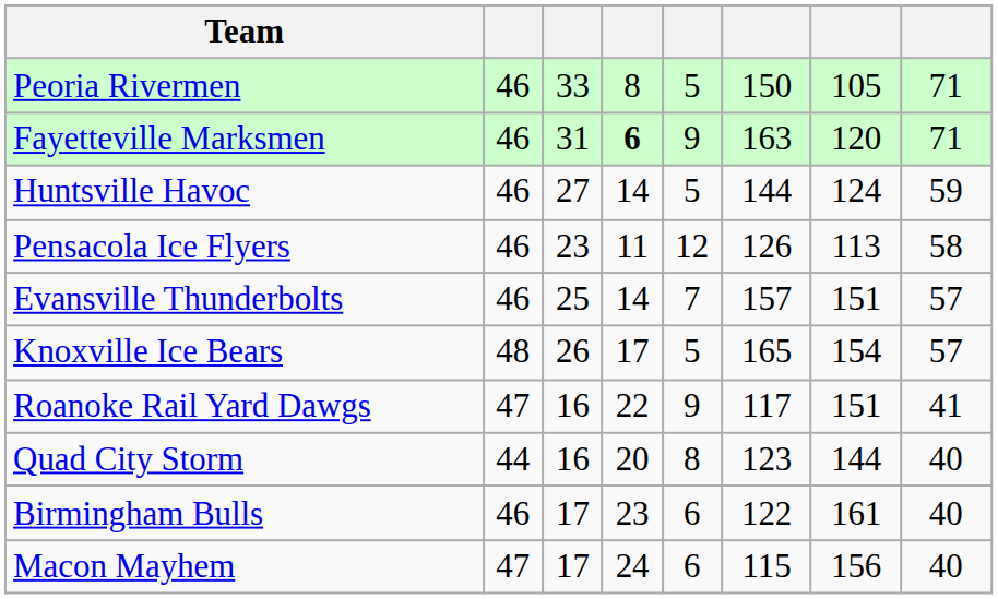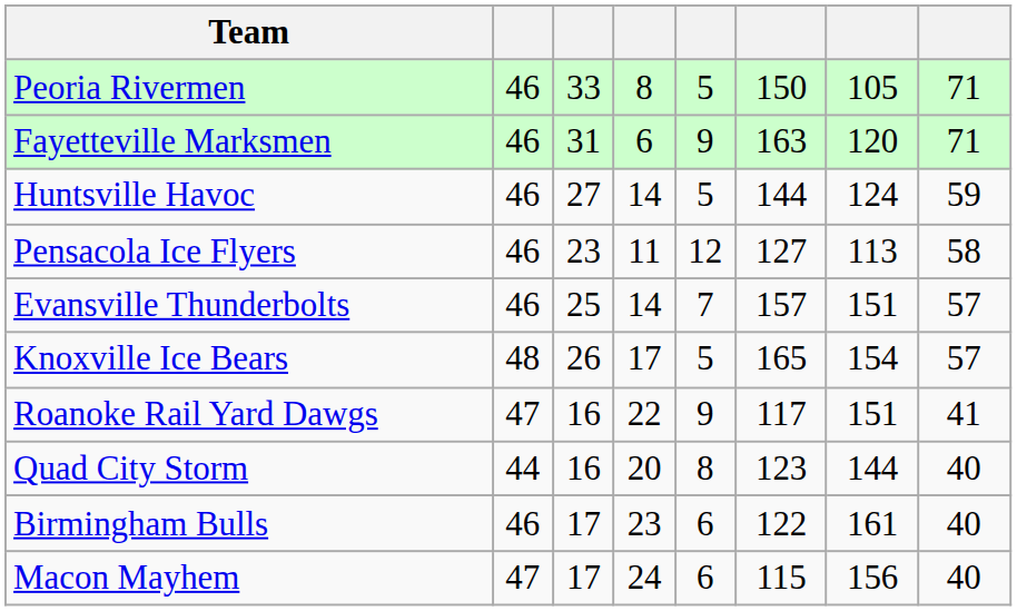Fayetteville Marksmen | column 4: bold -> normal
Pensacola Ice Flyers | column 6: 126 -> 127
